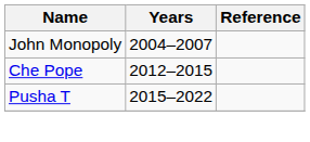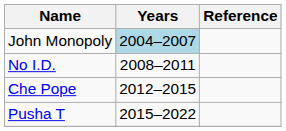John Monopoly | Years: no background -> lightblue background
+ row: No I.D. | 2008–2011
